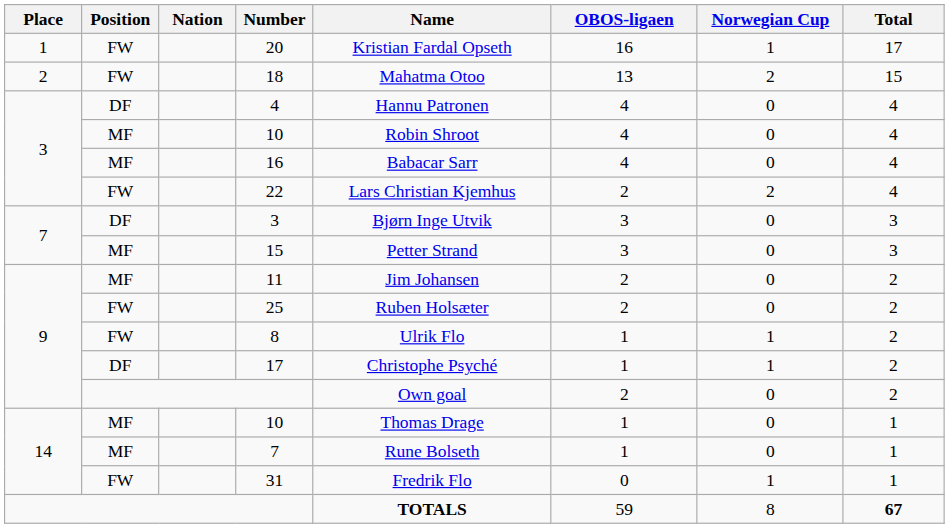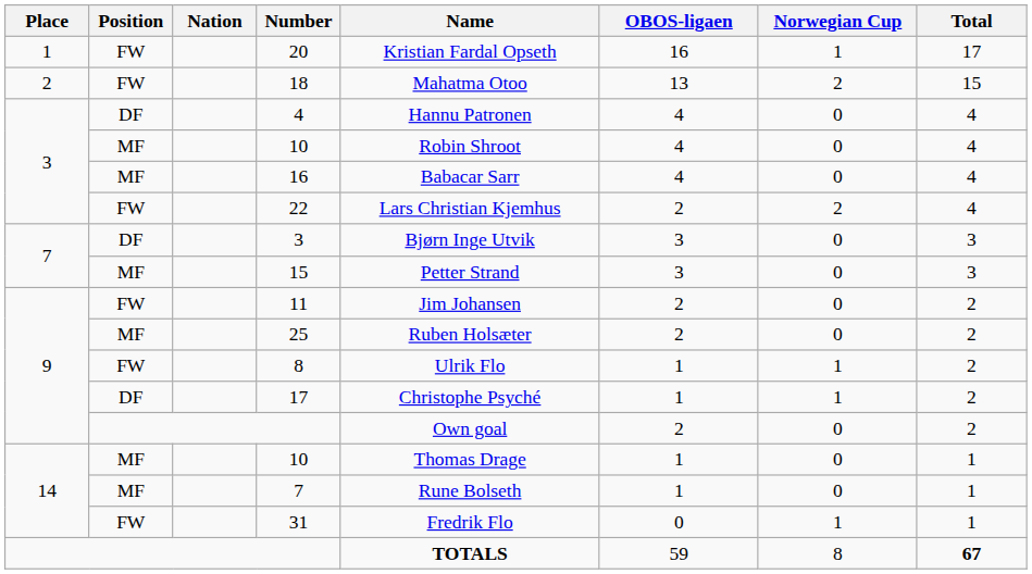11 | Position: MF -> FW
25 | Position: FW -> MF
